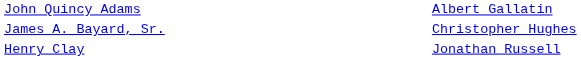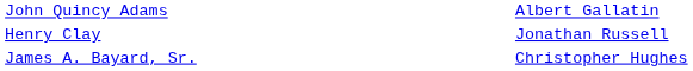rows swapped: James A. Bayard, Sr. <-> Henry Clay
